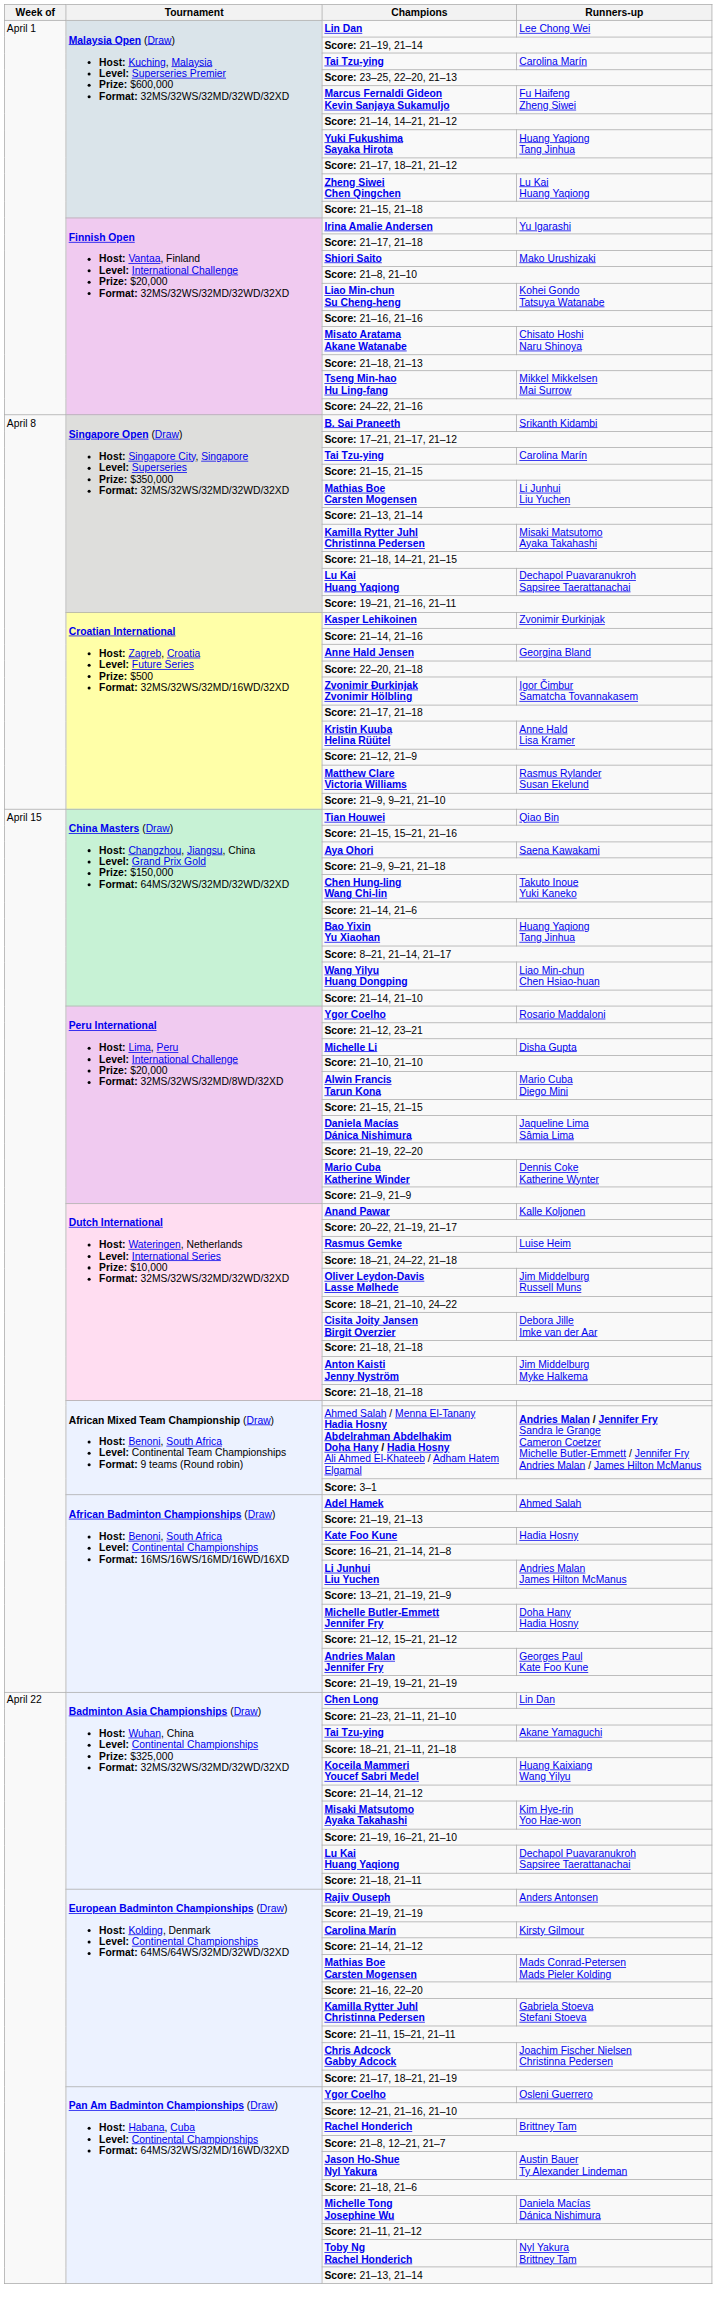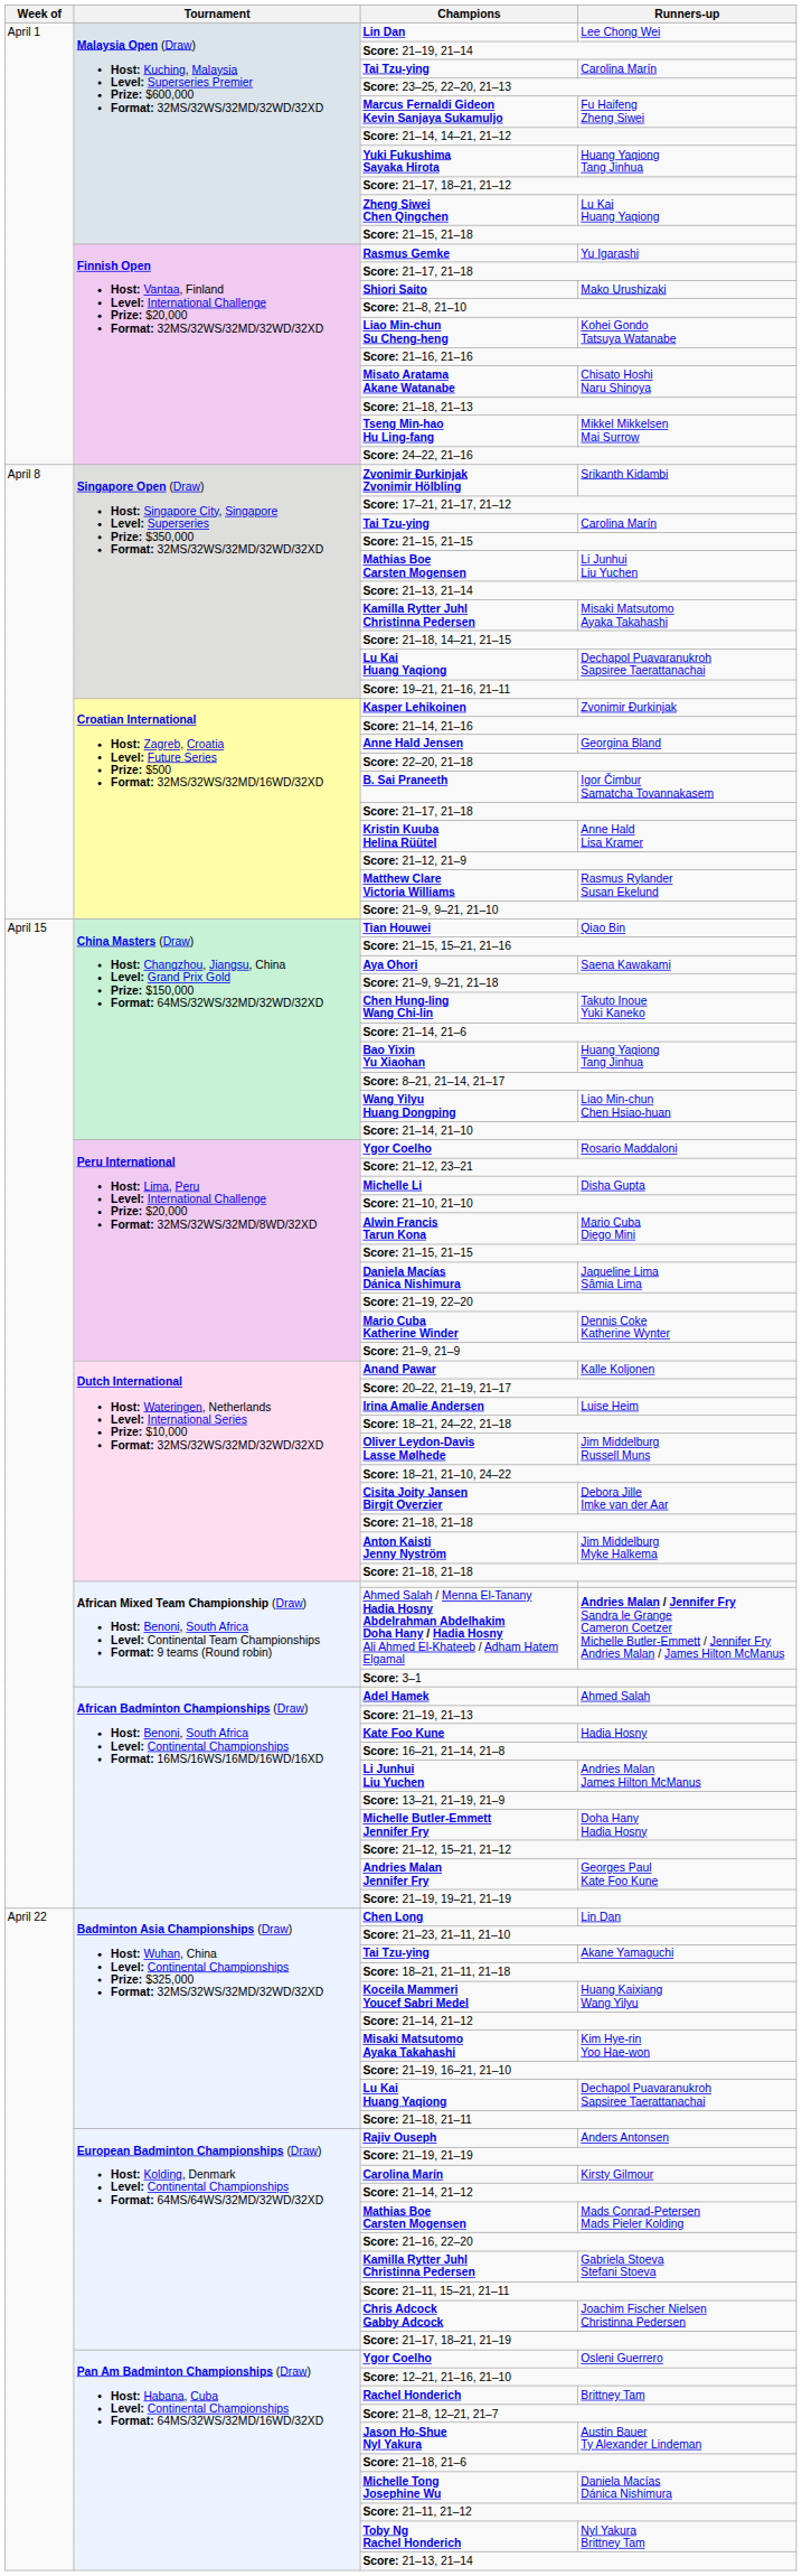Yu Igarashi | Champions: Irina Amalie Andersen -> Rasmus Gemke
Srikanth Kidambi | Champions: B. Sai Praneeth -> Zvonimir Đurkinjak Zvonimir Hölbling
Igor Čimbur Samatcha Tovannakasem | Champions: Zvonimir Đurkinjak Zvonimir Hölbling -> B. Sai Praneeth
Luise Heim | Champions: Rasmus Gemke -> Irina Amalie Andersen
